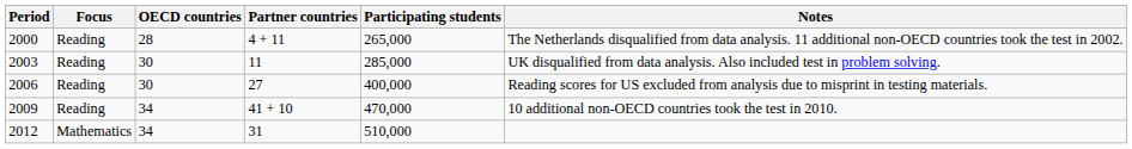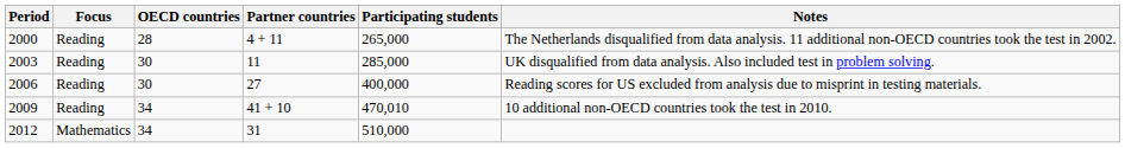2009 | Participating students: 470,000 -> 470,010
